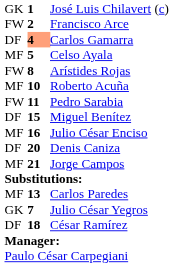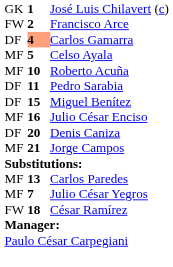- row: FW | 8 | Arístides Rojas
Pedro Sarabia | column 1: FW -> DF
Julio César Yegros | column 1: GK -> MF
César Ramírez | column 1: DF -> FW
